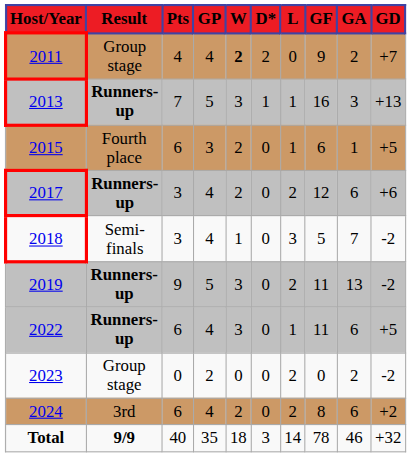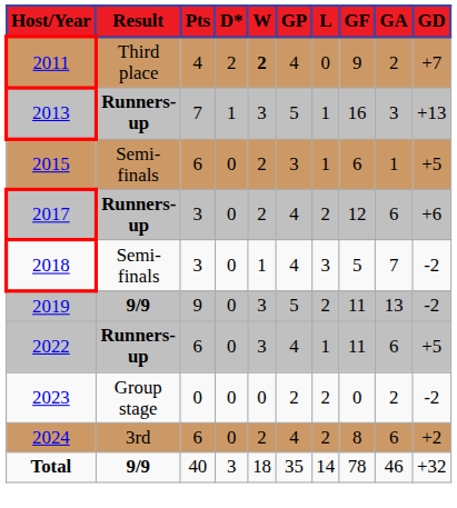columns swapped: GP <-> D*
2011 | Result: Group stage -> Third place
2015 | Result: Fourth place -> Semi-finals
2019 | Result: Runners-up -> 9/9
